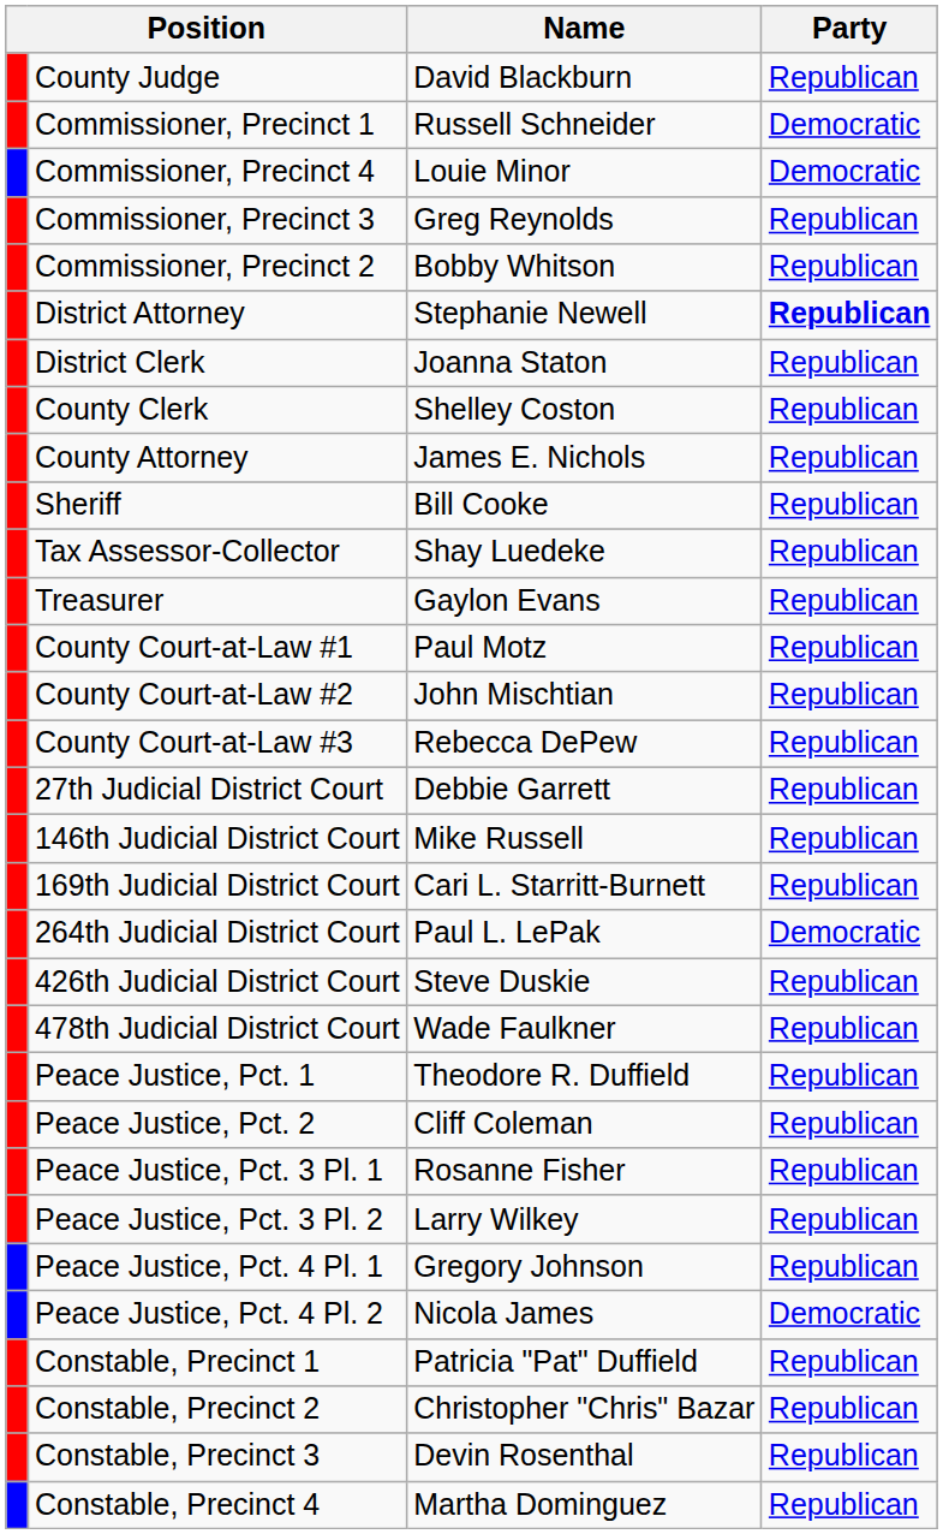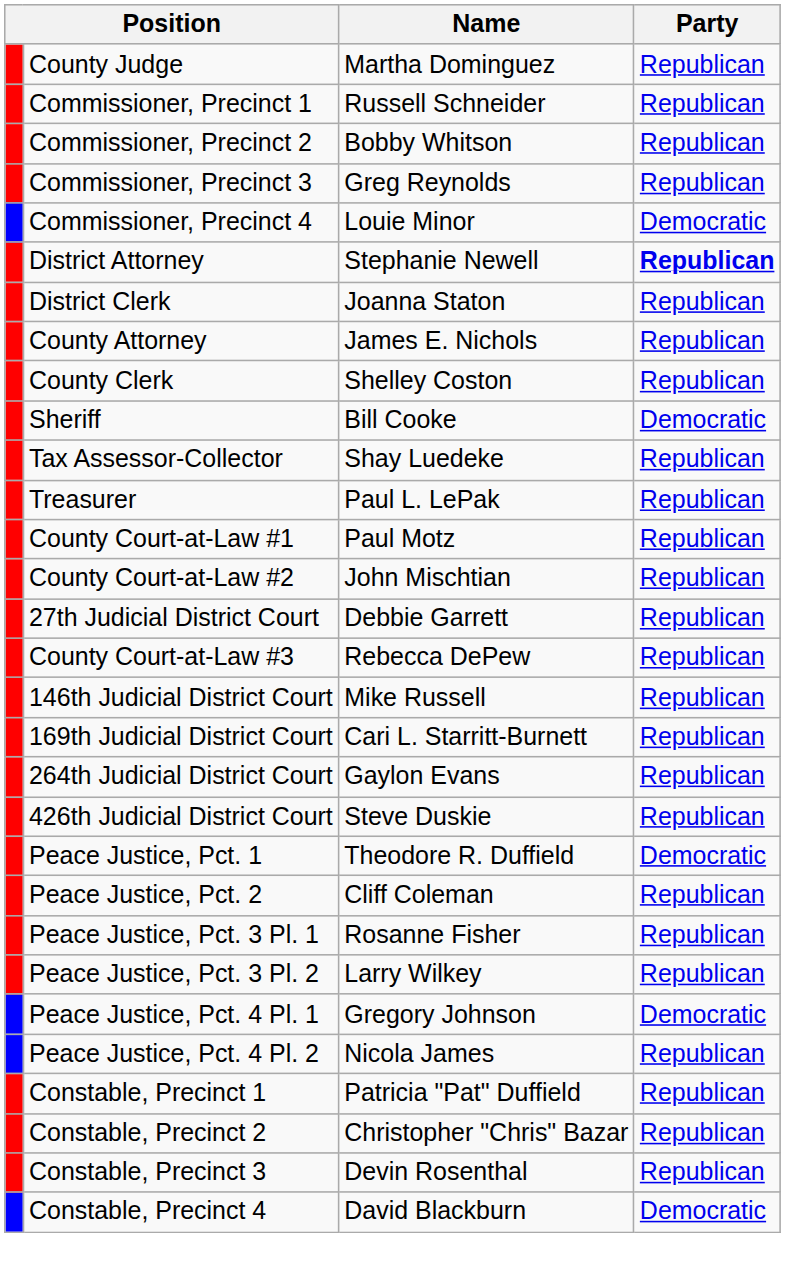County Judge | Name: David Blackburn -> Martha Dominguez
Commissioner, Precinct 1 | Party: Democratic -> Republican
rows swapped: Commissioner, Precinct 2 <-> Commissioner, Precinct 4
rows swapped: County Attorney <-> County Clerk
Sheriff | Party: Republican -> Democratic
Treasurer | Name: Gaylon Evans -> Paul L. LePak
rows swapped: County Court-at-Law #3 <-> 27th Judicial District Court
264th Judicial District Court | Name: Paul L. LePak -> Gaylon Evans
264th Judicial District Court | Party: Democratic -> Republican
- row: 478th Judicial District Court | Wade Faulkner | Republican
Peace Justice, Pct. 1 | Party: Republican -> Democratic
Peace Justice, Pct. 4 Pl. 1 | Party: Republican -> Democratic
Peace Justice, Pct. 4 Pl. 2 | Party: Democratic -> Republican
Constable, Precinct 4 | Name: Martha Dominguez -> David Blackburn
Constable, Precinct 4 | Party: Republican -> Democratic
